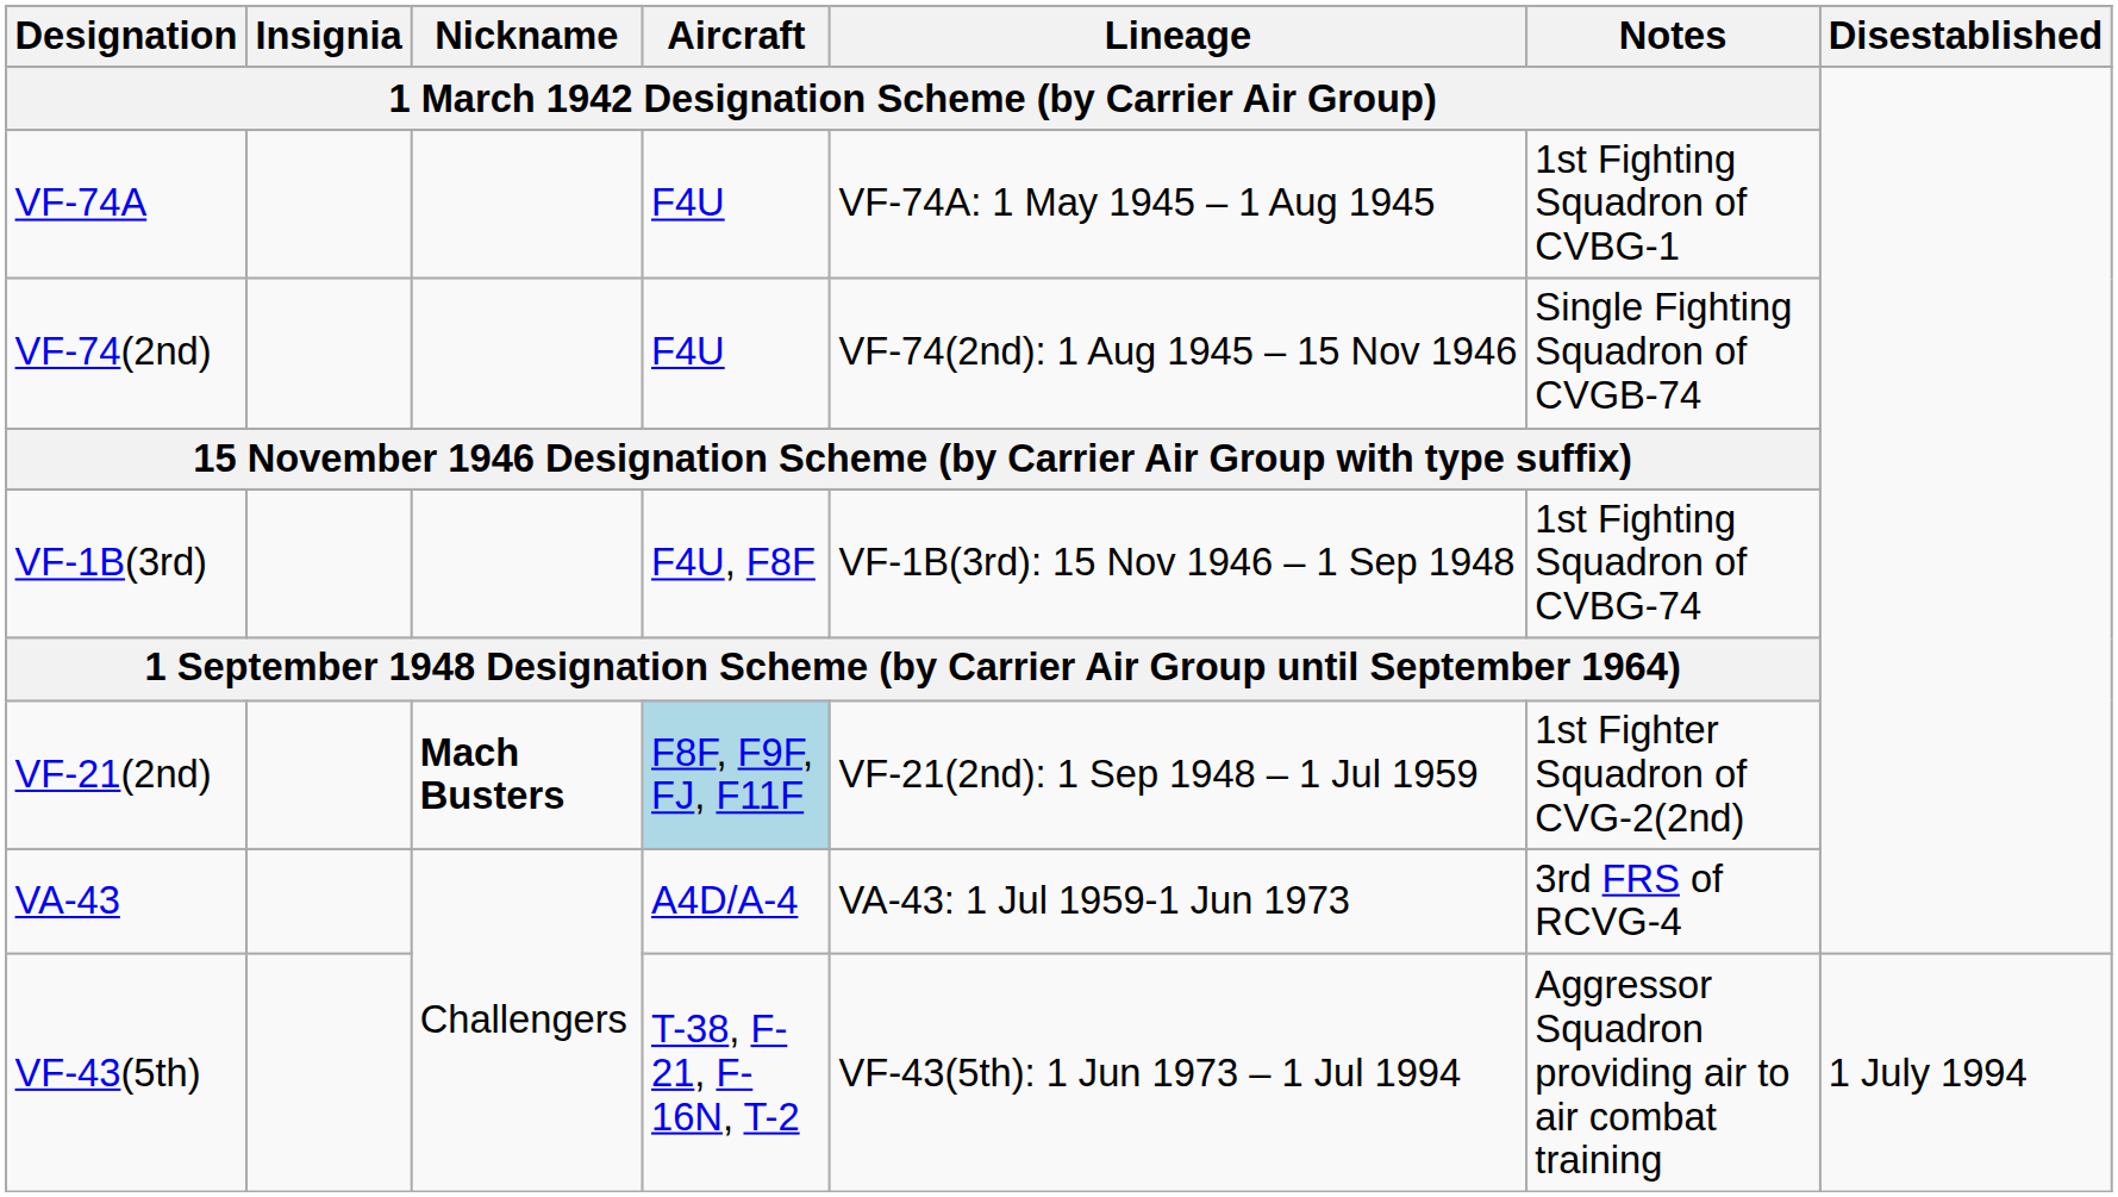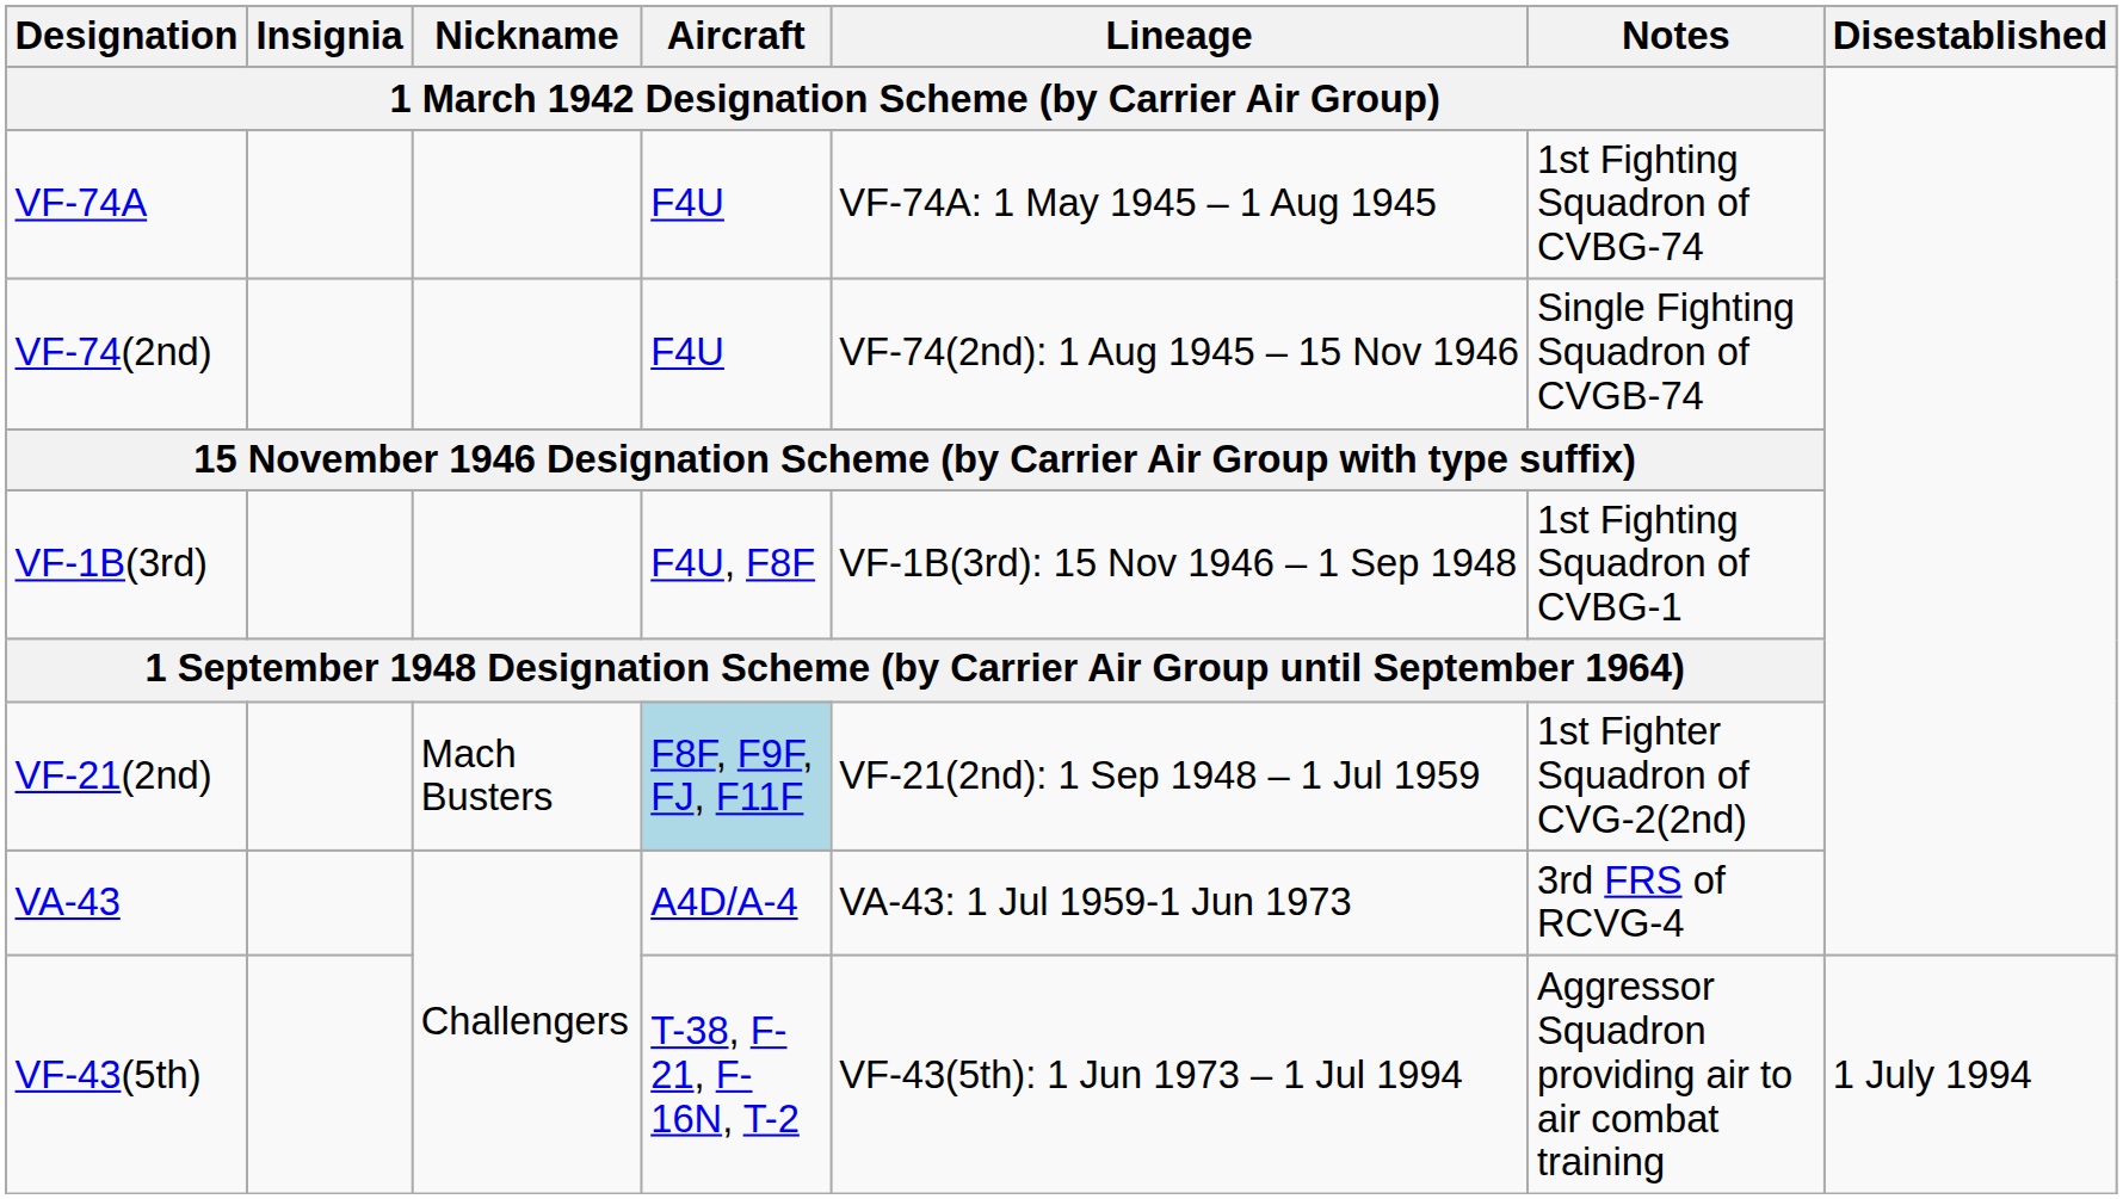VF-74A | column 6: 1st Fighting Squadron of CVBG-1 -> 1st Fighting Squadron of CVBG-74
VF-1B(3rd) | column 6: 1st Fighting Squadron of CVBG-74 -> 1st Fighting Squadron of CVBG-1
VF-21(2nd) | column 3: bold -> normal
